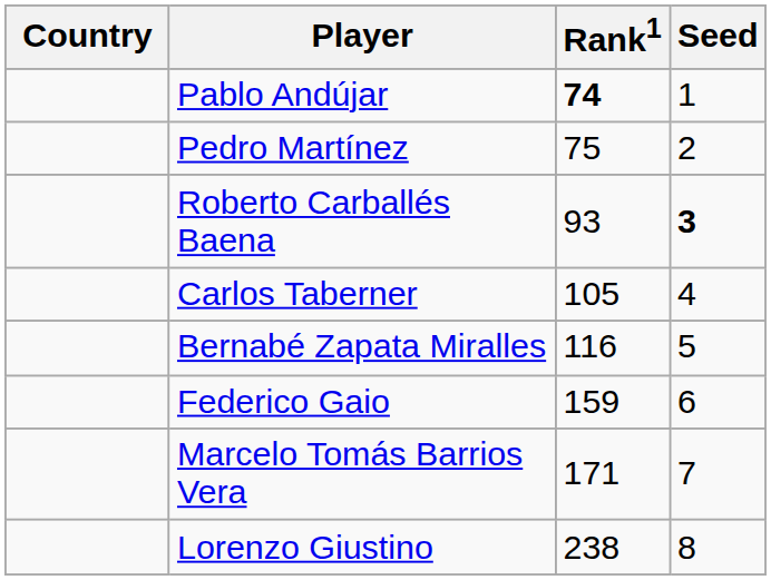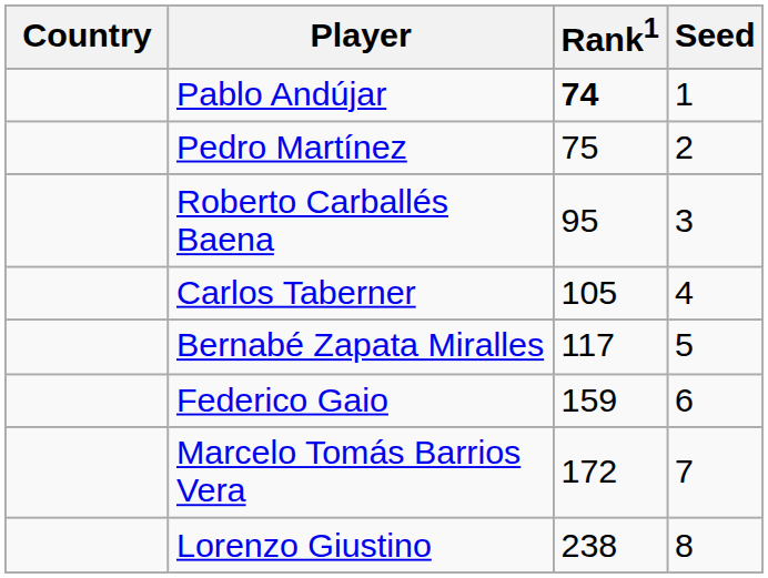Roberto Carballés Baena | Rank1: 93 -> 95
Roberto Carballés Baena | Seed: bold -> normal
Bernabé Zapata Miralles | Rank1: 116 -> 117
Marcelo Tomás Barrios Vera | Rank1: 171 -> 172
